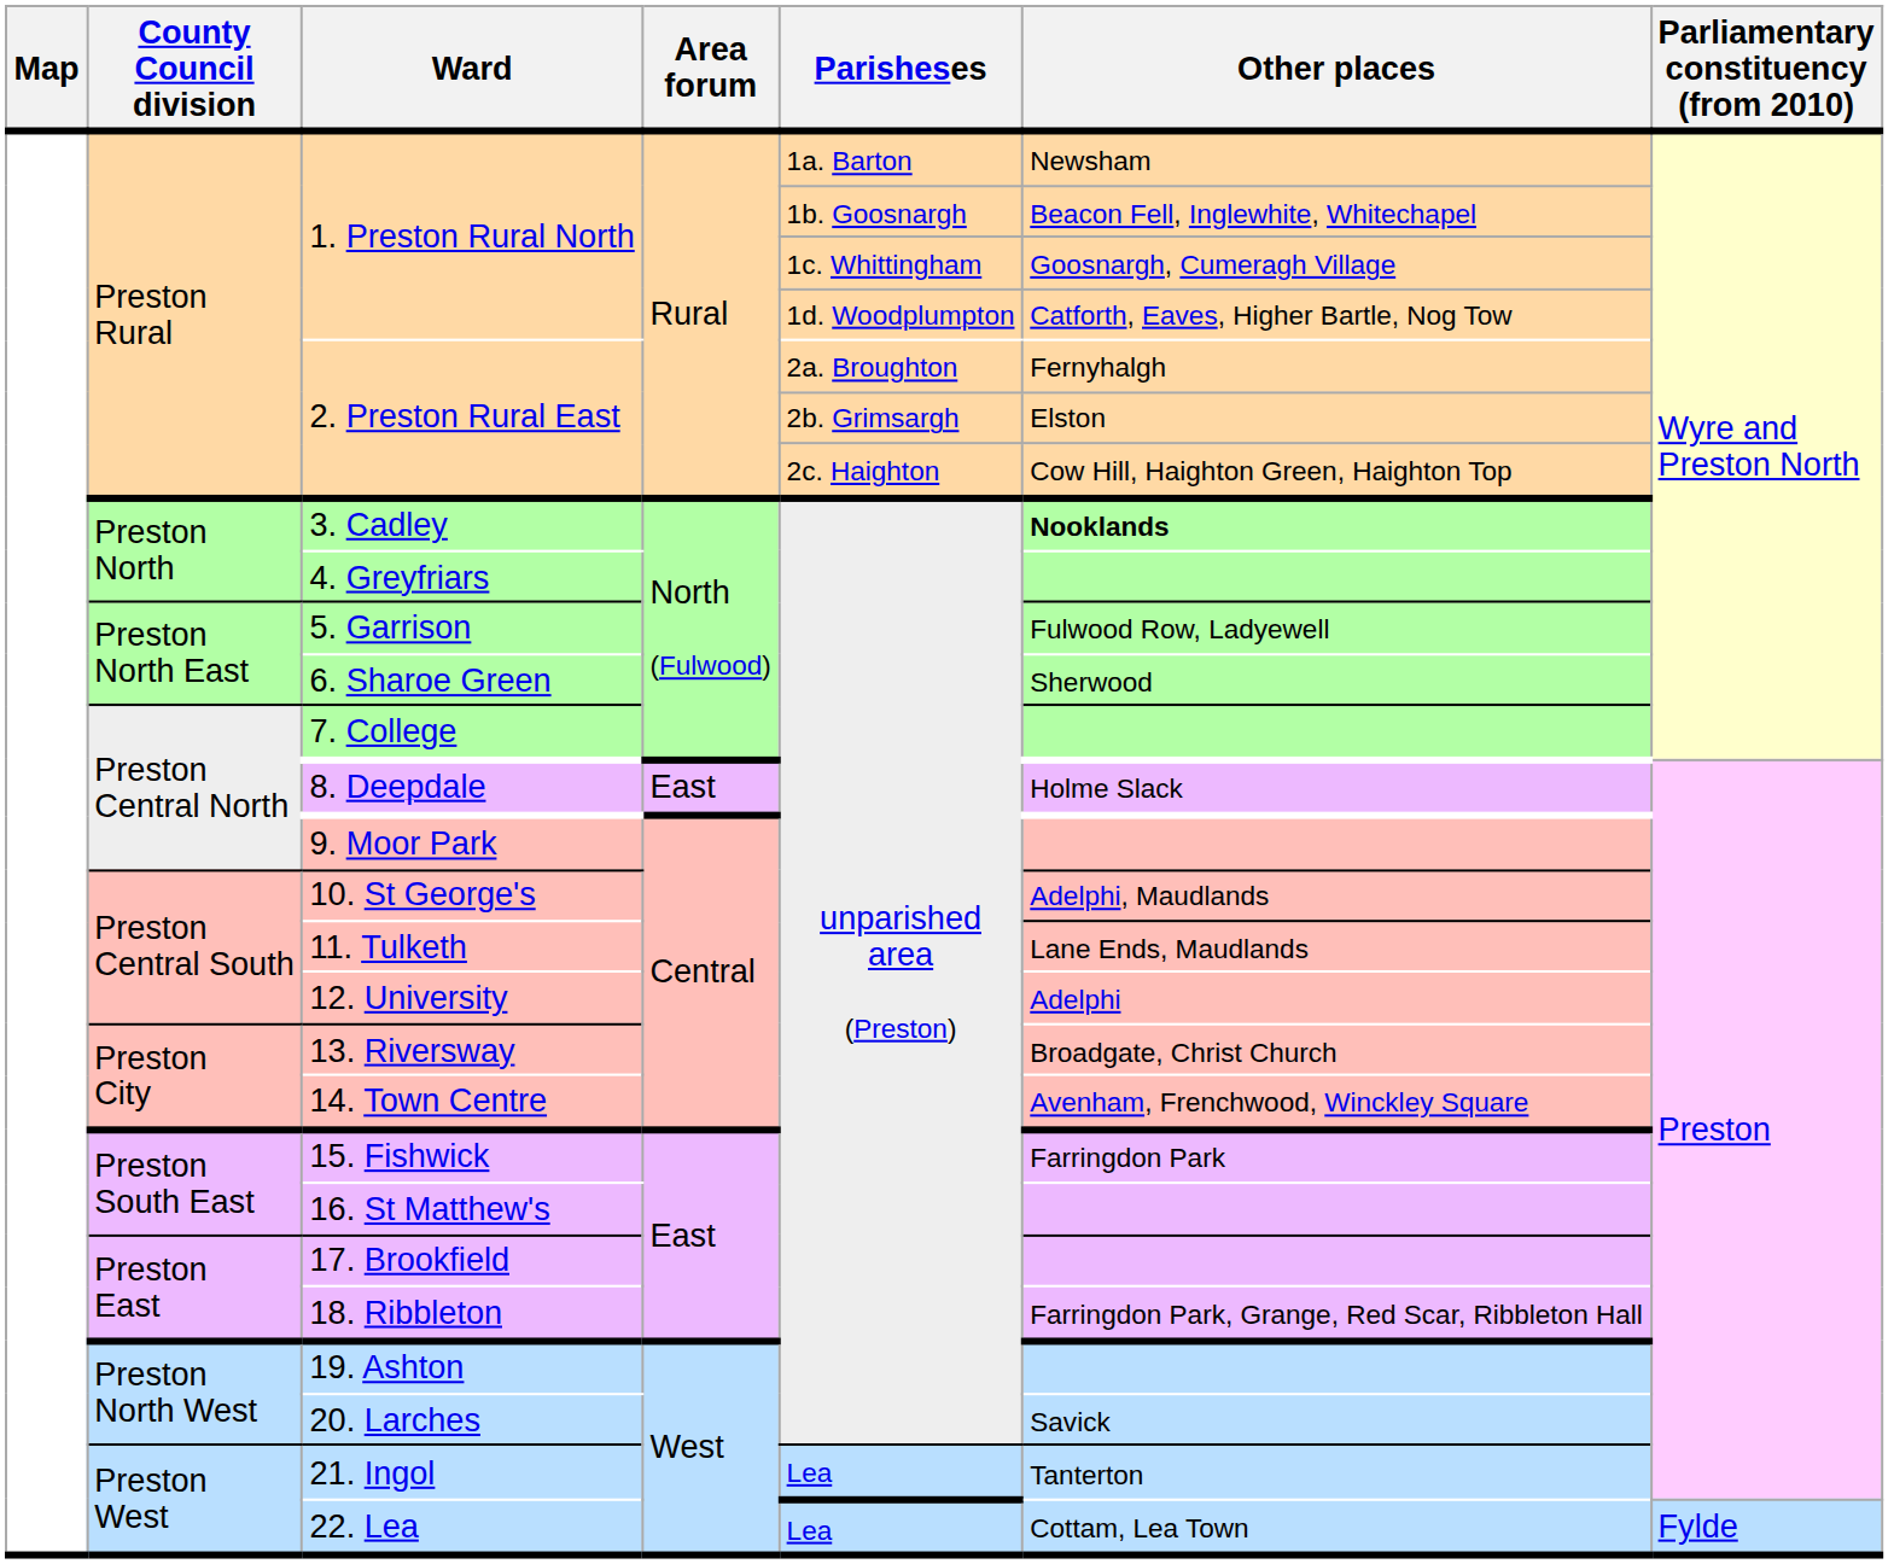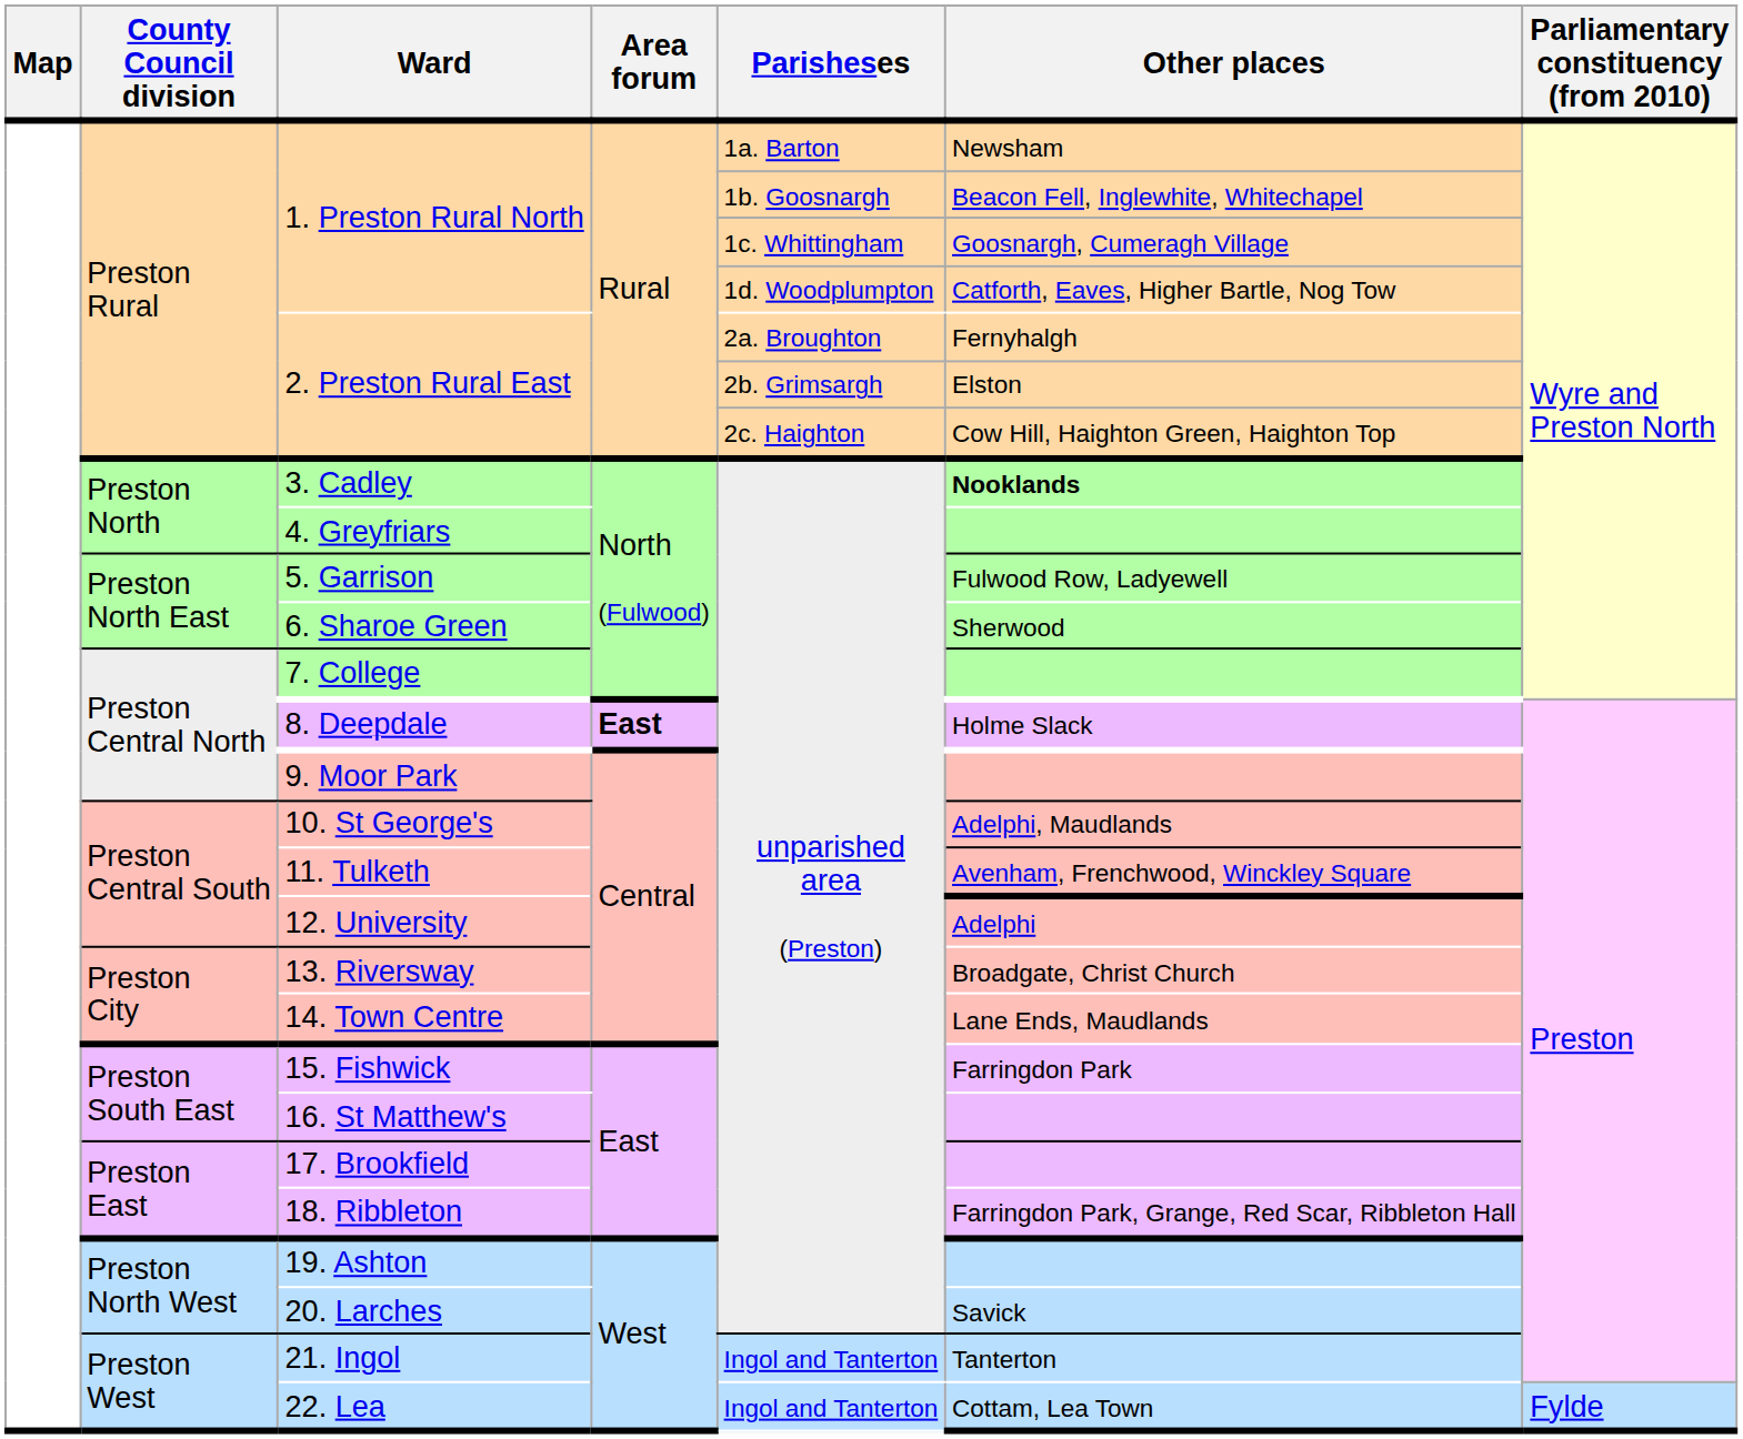8. Deepdale | Area forum: normal -> bold
11. Tulketh | Other places: Lane Ends, Maudlands -> Avenham, Frenchwood, Winckley Square
14. Town Centre | Other places: Avenham, Frenchwood, Winckley Square -> Lane Ends, Maudlands
21. Ingol | Parisheses: Lea -> Ingol and Tanterton
22. Lea | Parisheses: Lea -> Ingol and Tanterton
